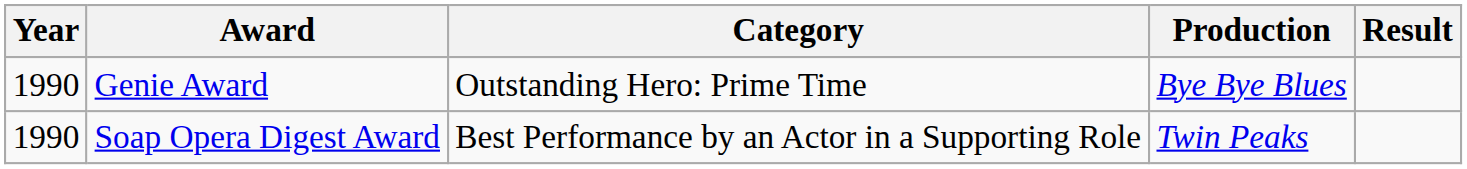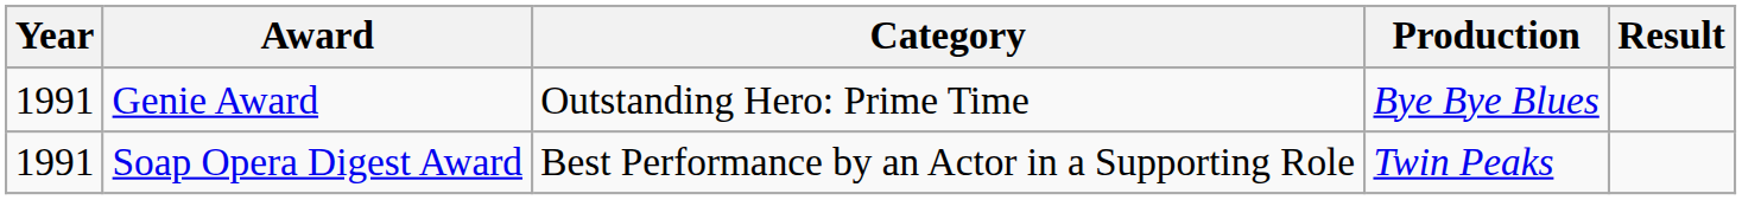Genie Award | Year: 1990 -> 1991
Soap Opera Digest Award | Year: 1990 -> 1991
